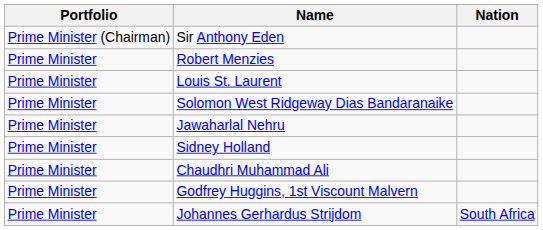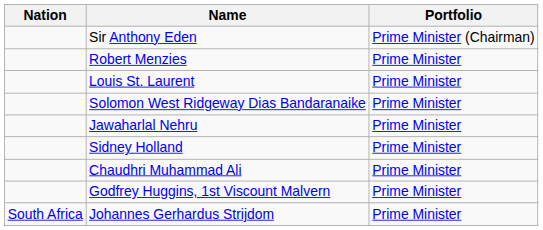columns swapped: Nation <-> Portfolio
